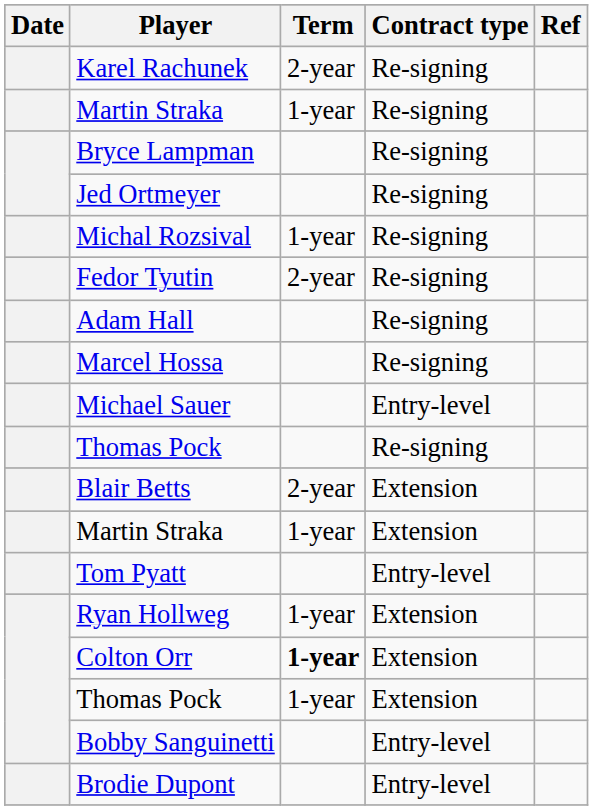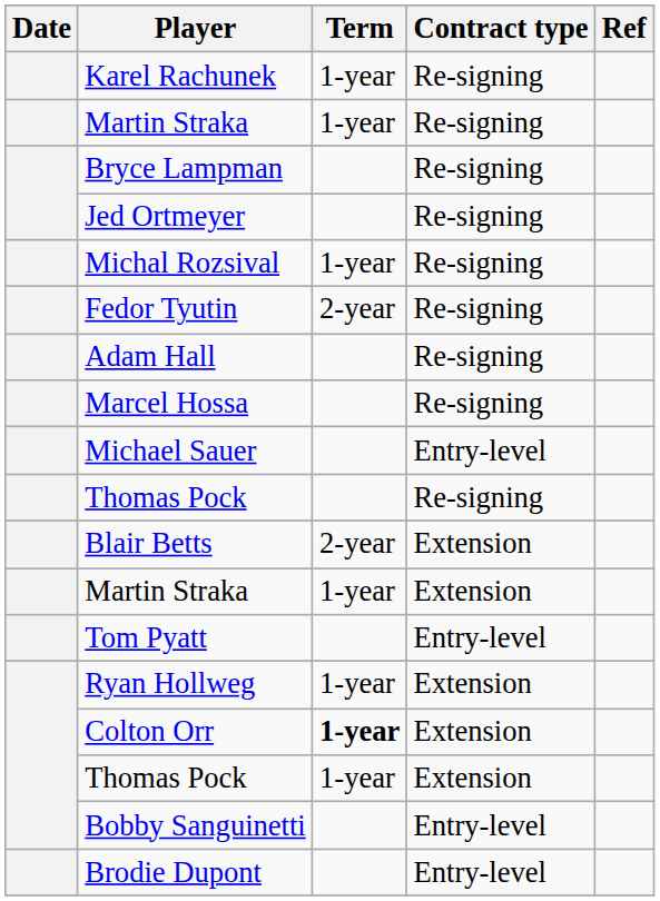Karel Rachunek | Term: 2-year -> 1-year
